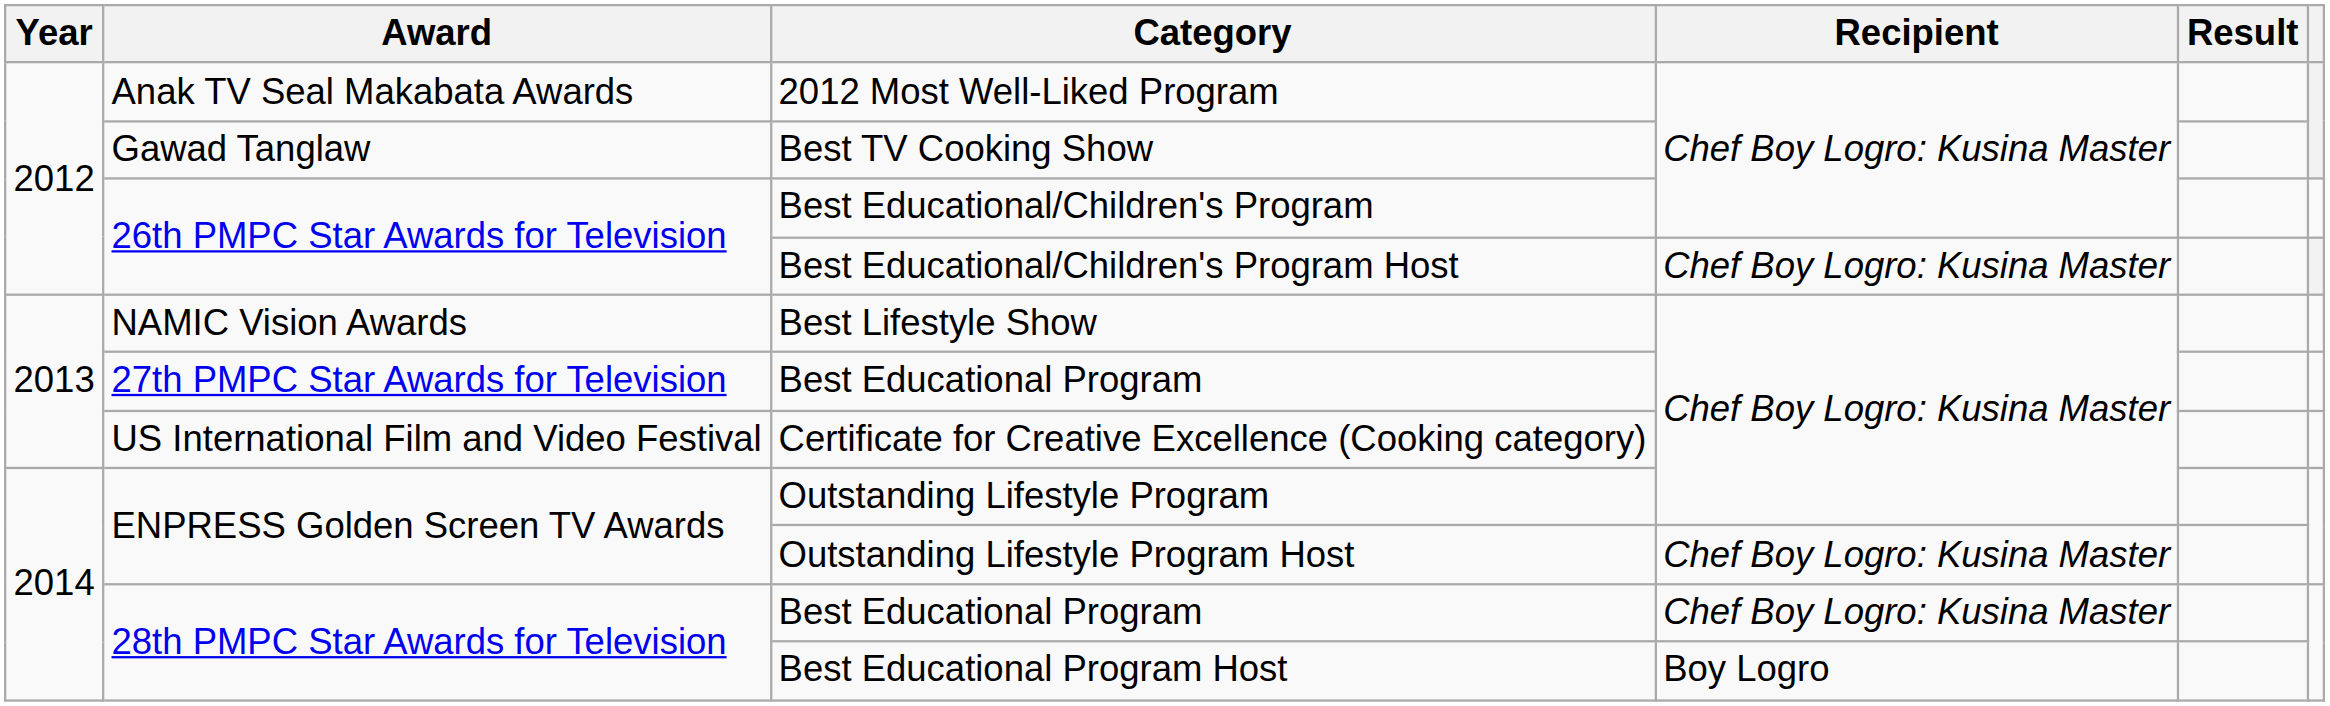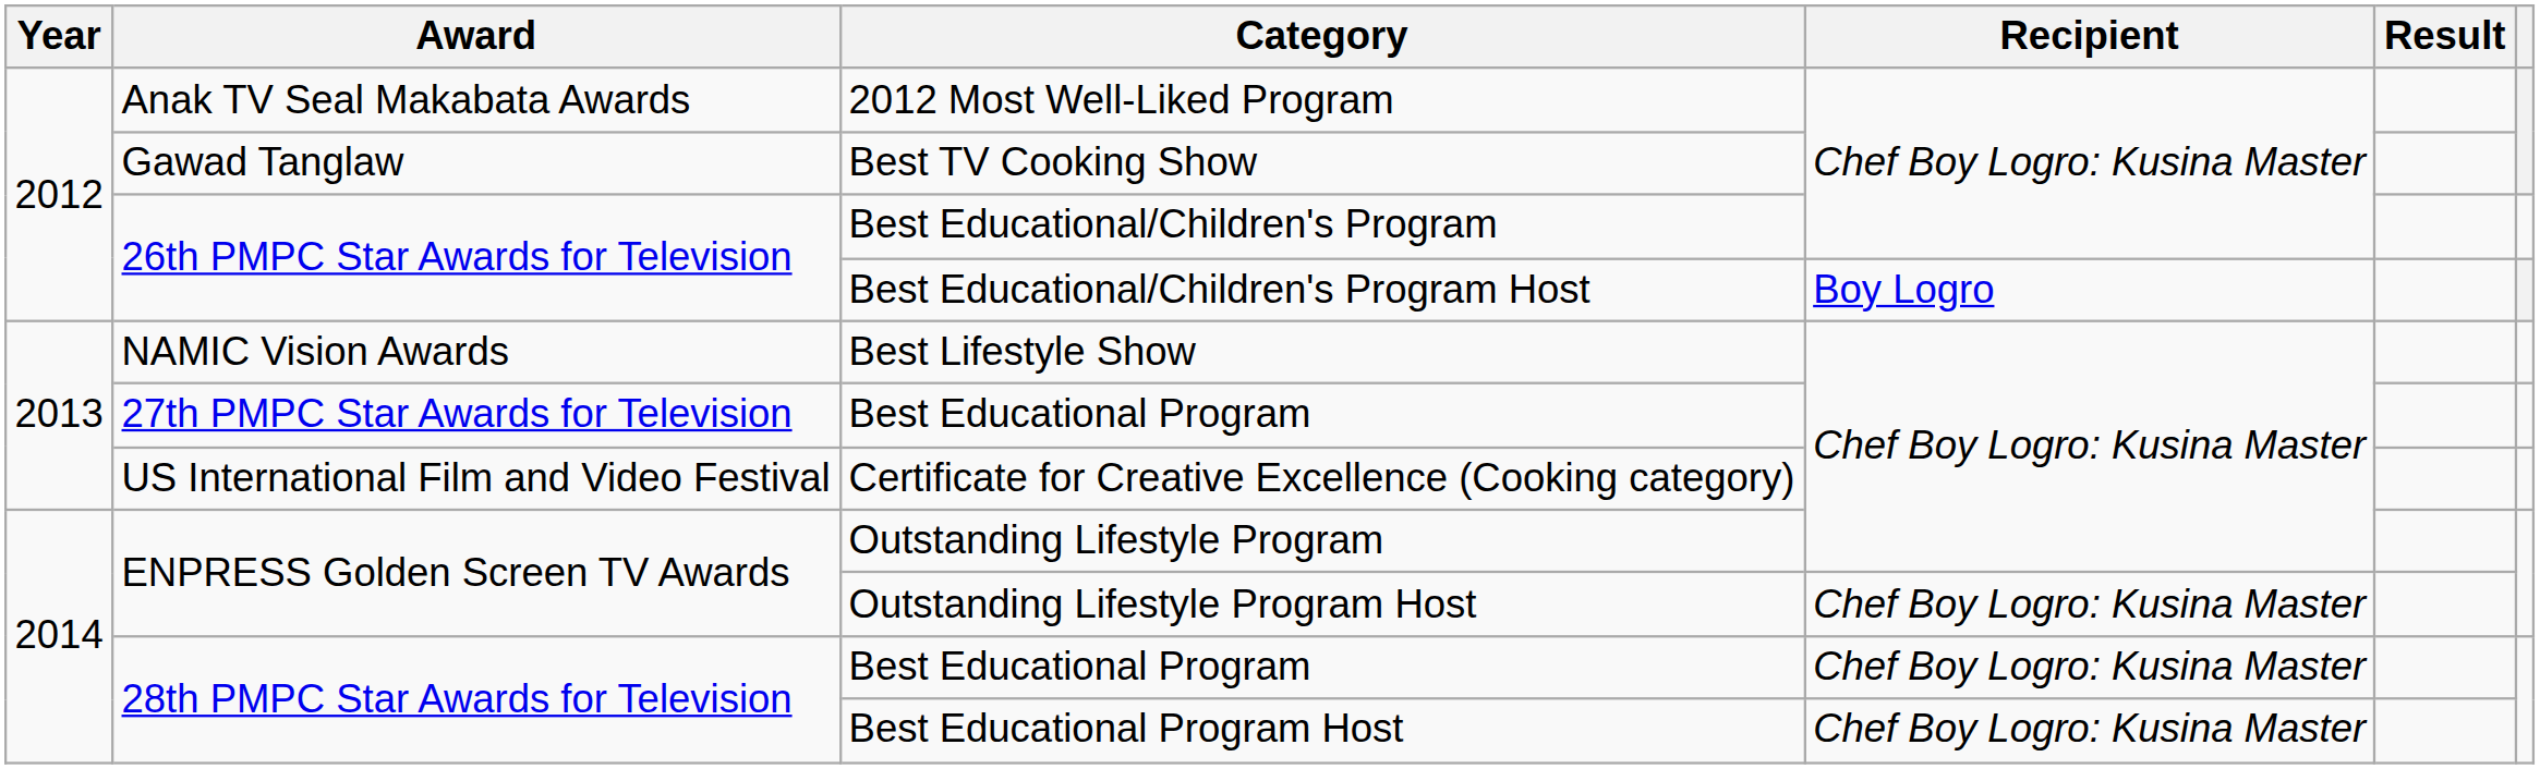Best Educational/Children's Program Host | Recipient: Chef Boy Logro: Kusina Master -> Boy Logro
Best Educational Program Host | Recipient: Boy Logro -> Chef Boy Logro: Kusina Master
